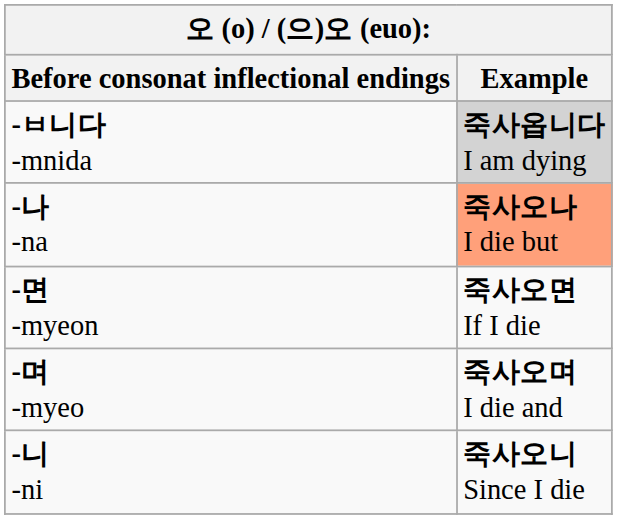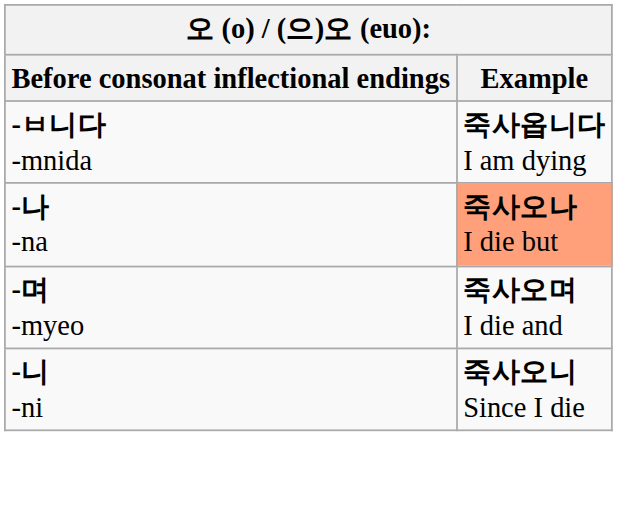-ㅂ니다 -mnida | Example: lightgrey background -> no background
- row: -면 -myeon | 죽사오면 If I die
